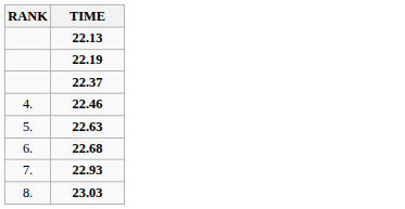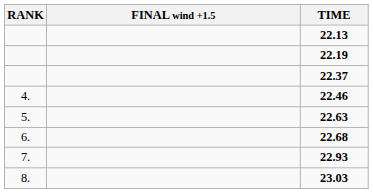+ column: FINAL wind +1.5
